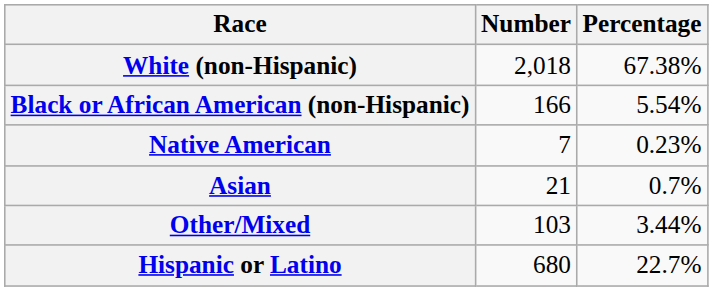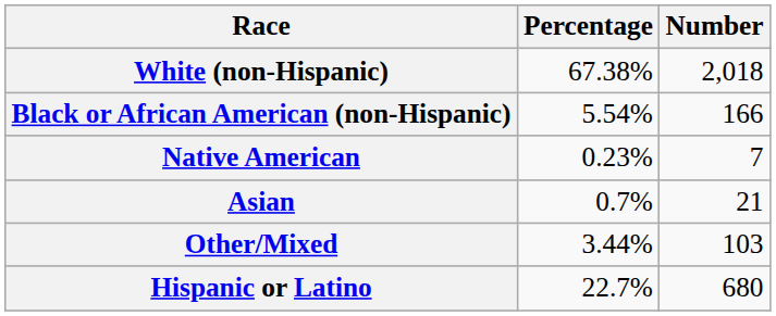columns swapped: Number <-> Percentage
